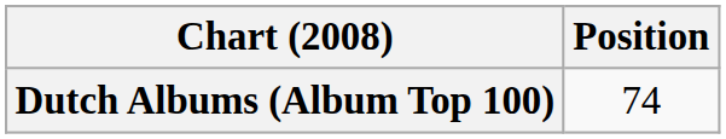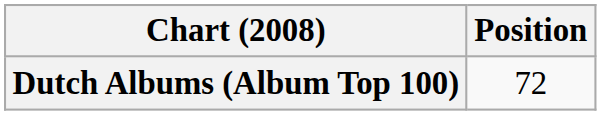Dutch Albums (Album Top 100) | Position: 74 -> 72
